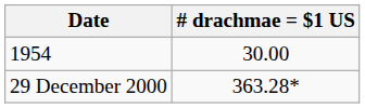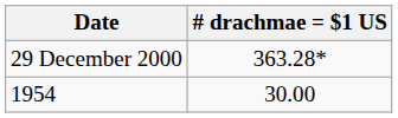rows swapped: 1954 <-> 29 December 2000
